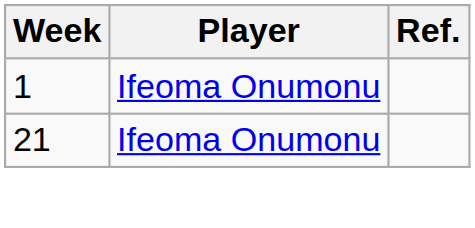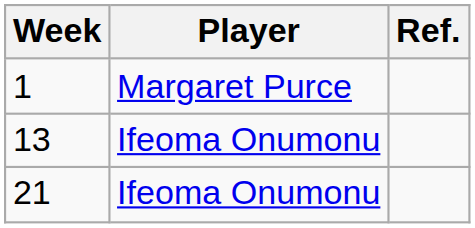1 | Player: Ifeoma Onumonu -> Margaret Purce
+ row: 13 | Ifeoma Onumonu
